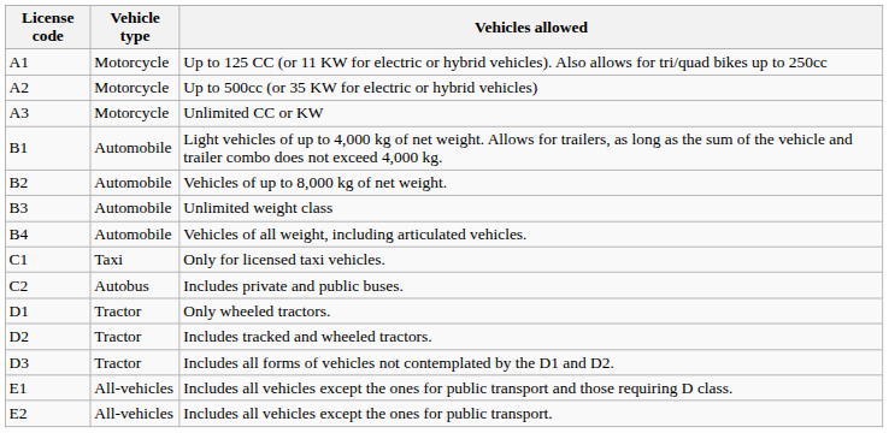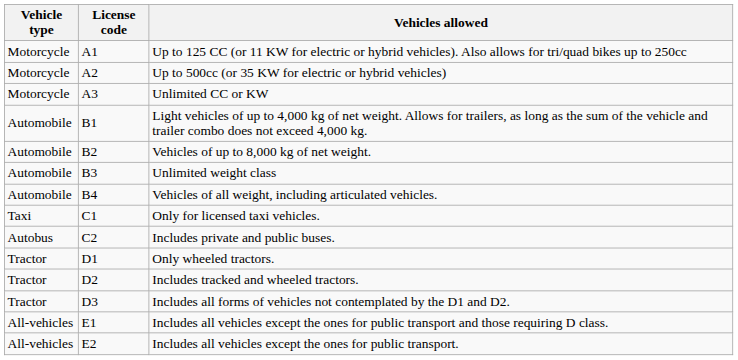columns swapped: License code <-> Vehicle type
